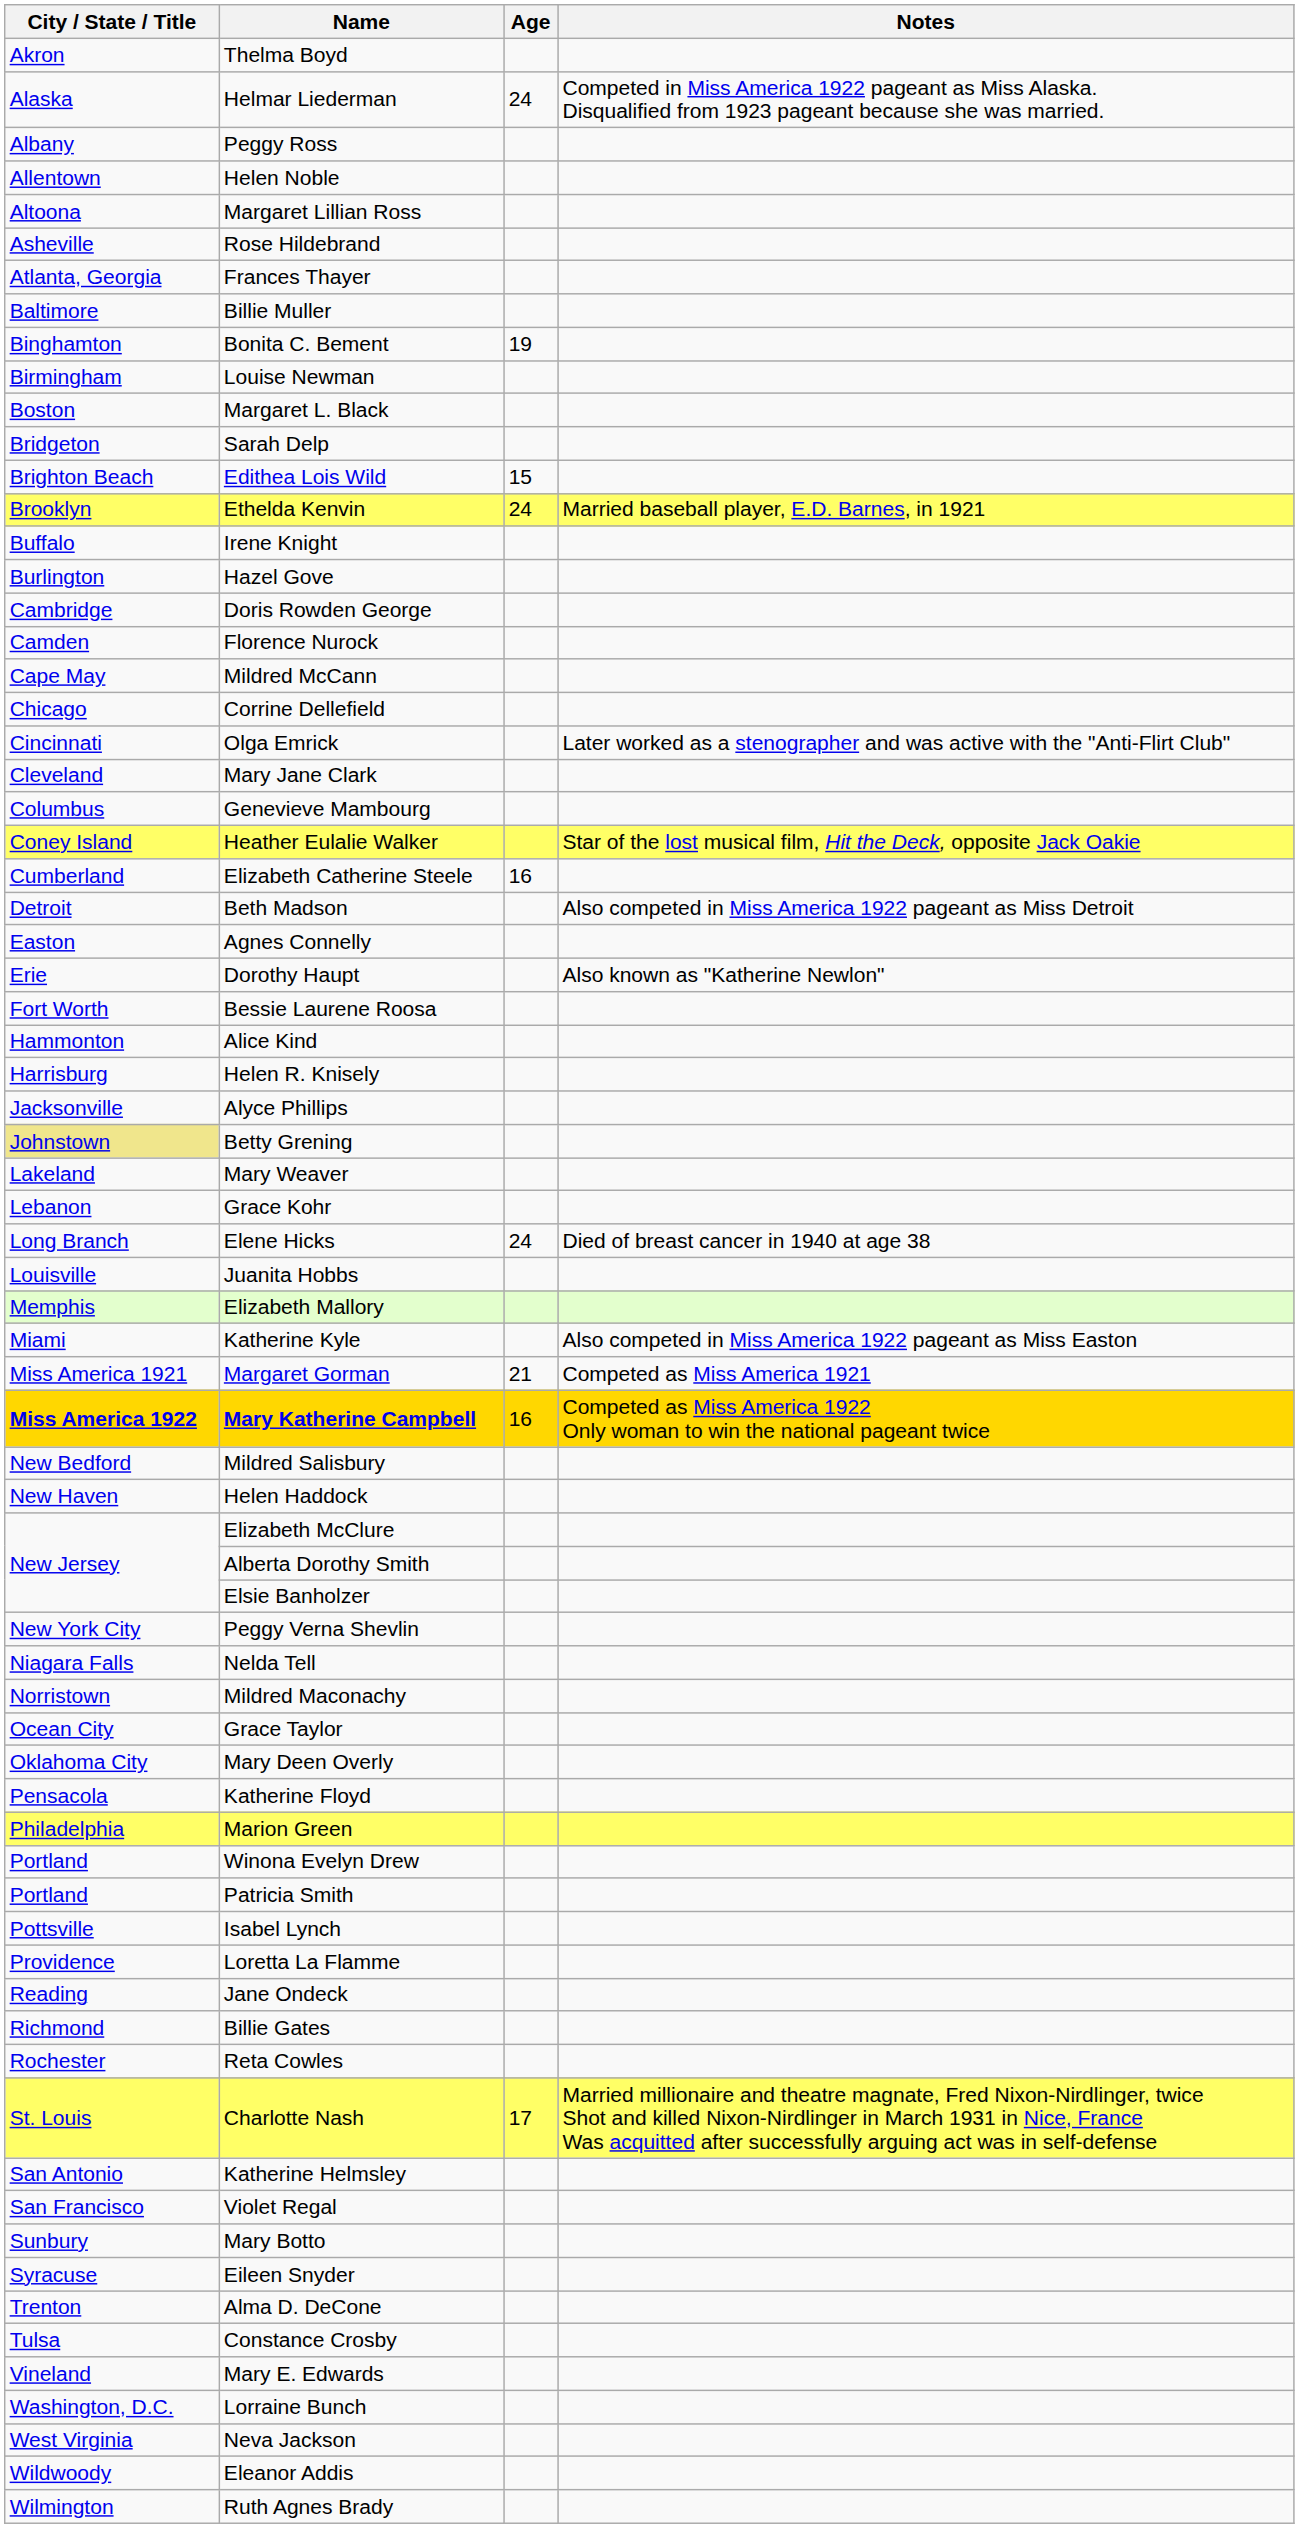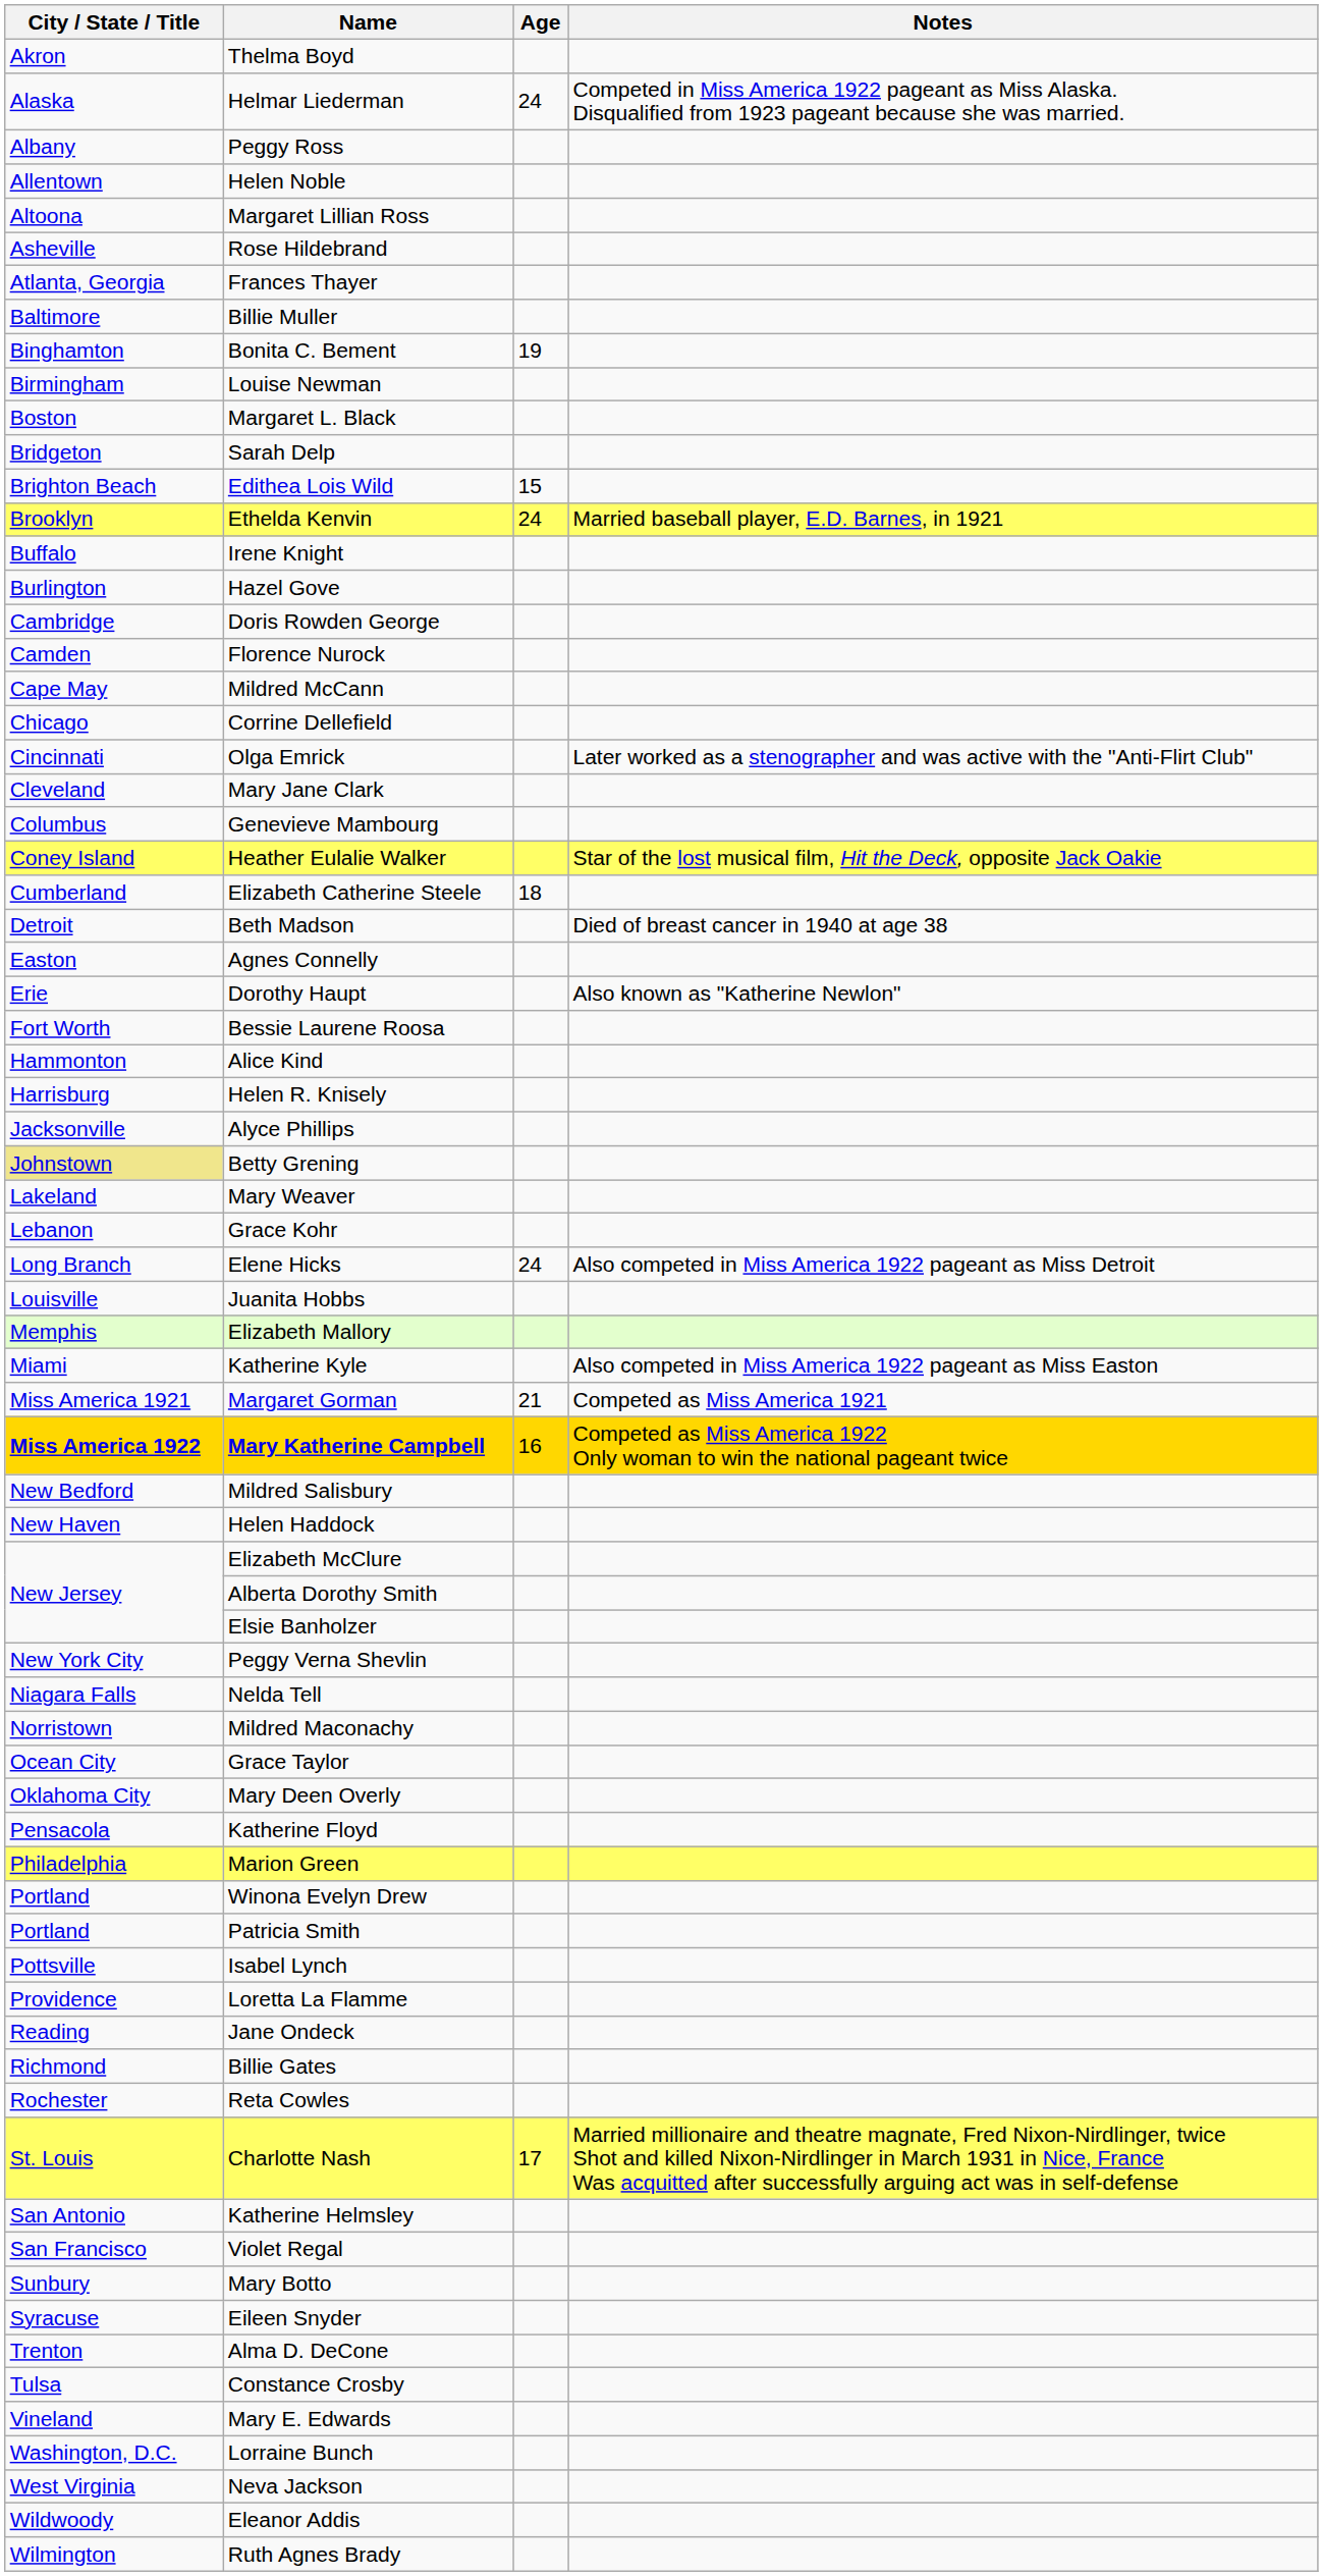Elizabeth Catherine Steele | Age: 16 -> 18
Beth Madson | Notes: Also competed in Miss America 1922 pageant as Miss Detroit -> Died of breast cancer in 1940 at age 38
Elene Hicks | Notes: Died of breast cancer in 1940 at age 38 -> Also competed in Miss America 1922 pageant as Miss Detroit
